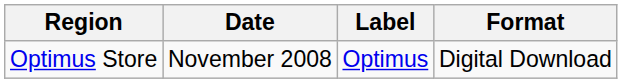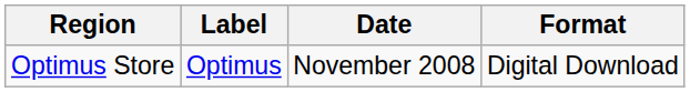columns swapped: Date <-> Label
